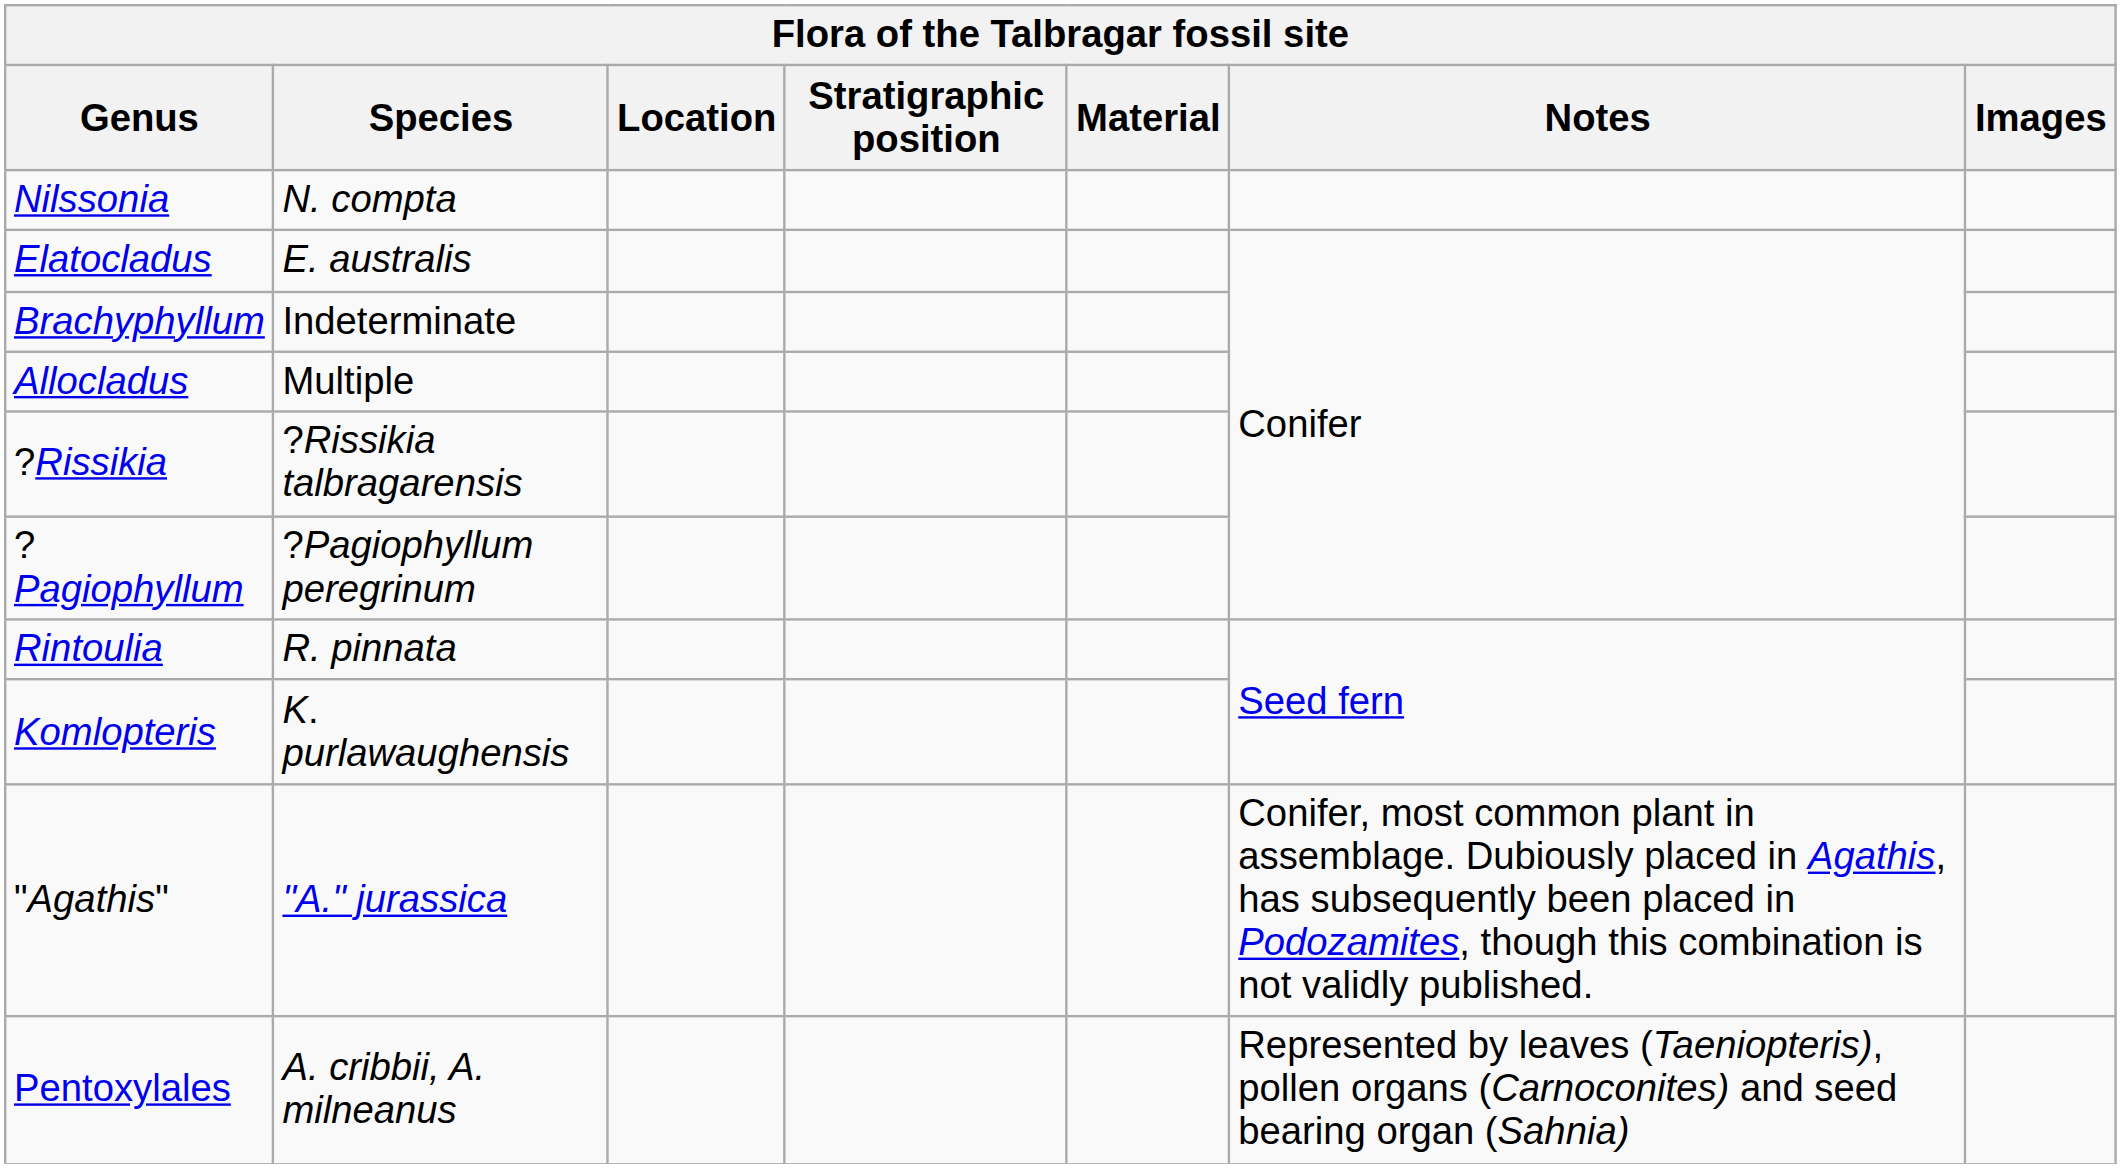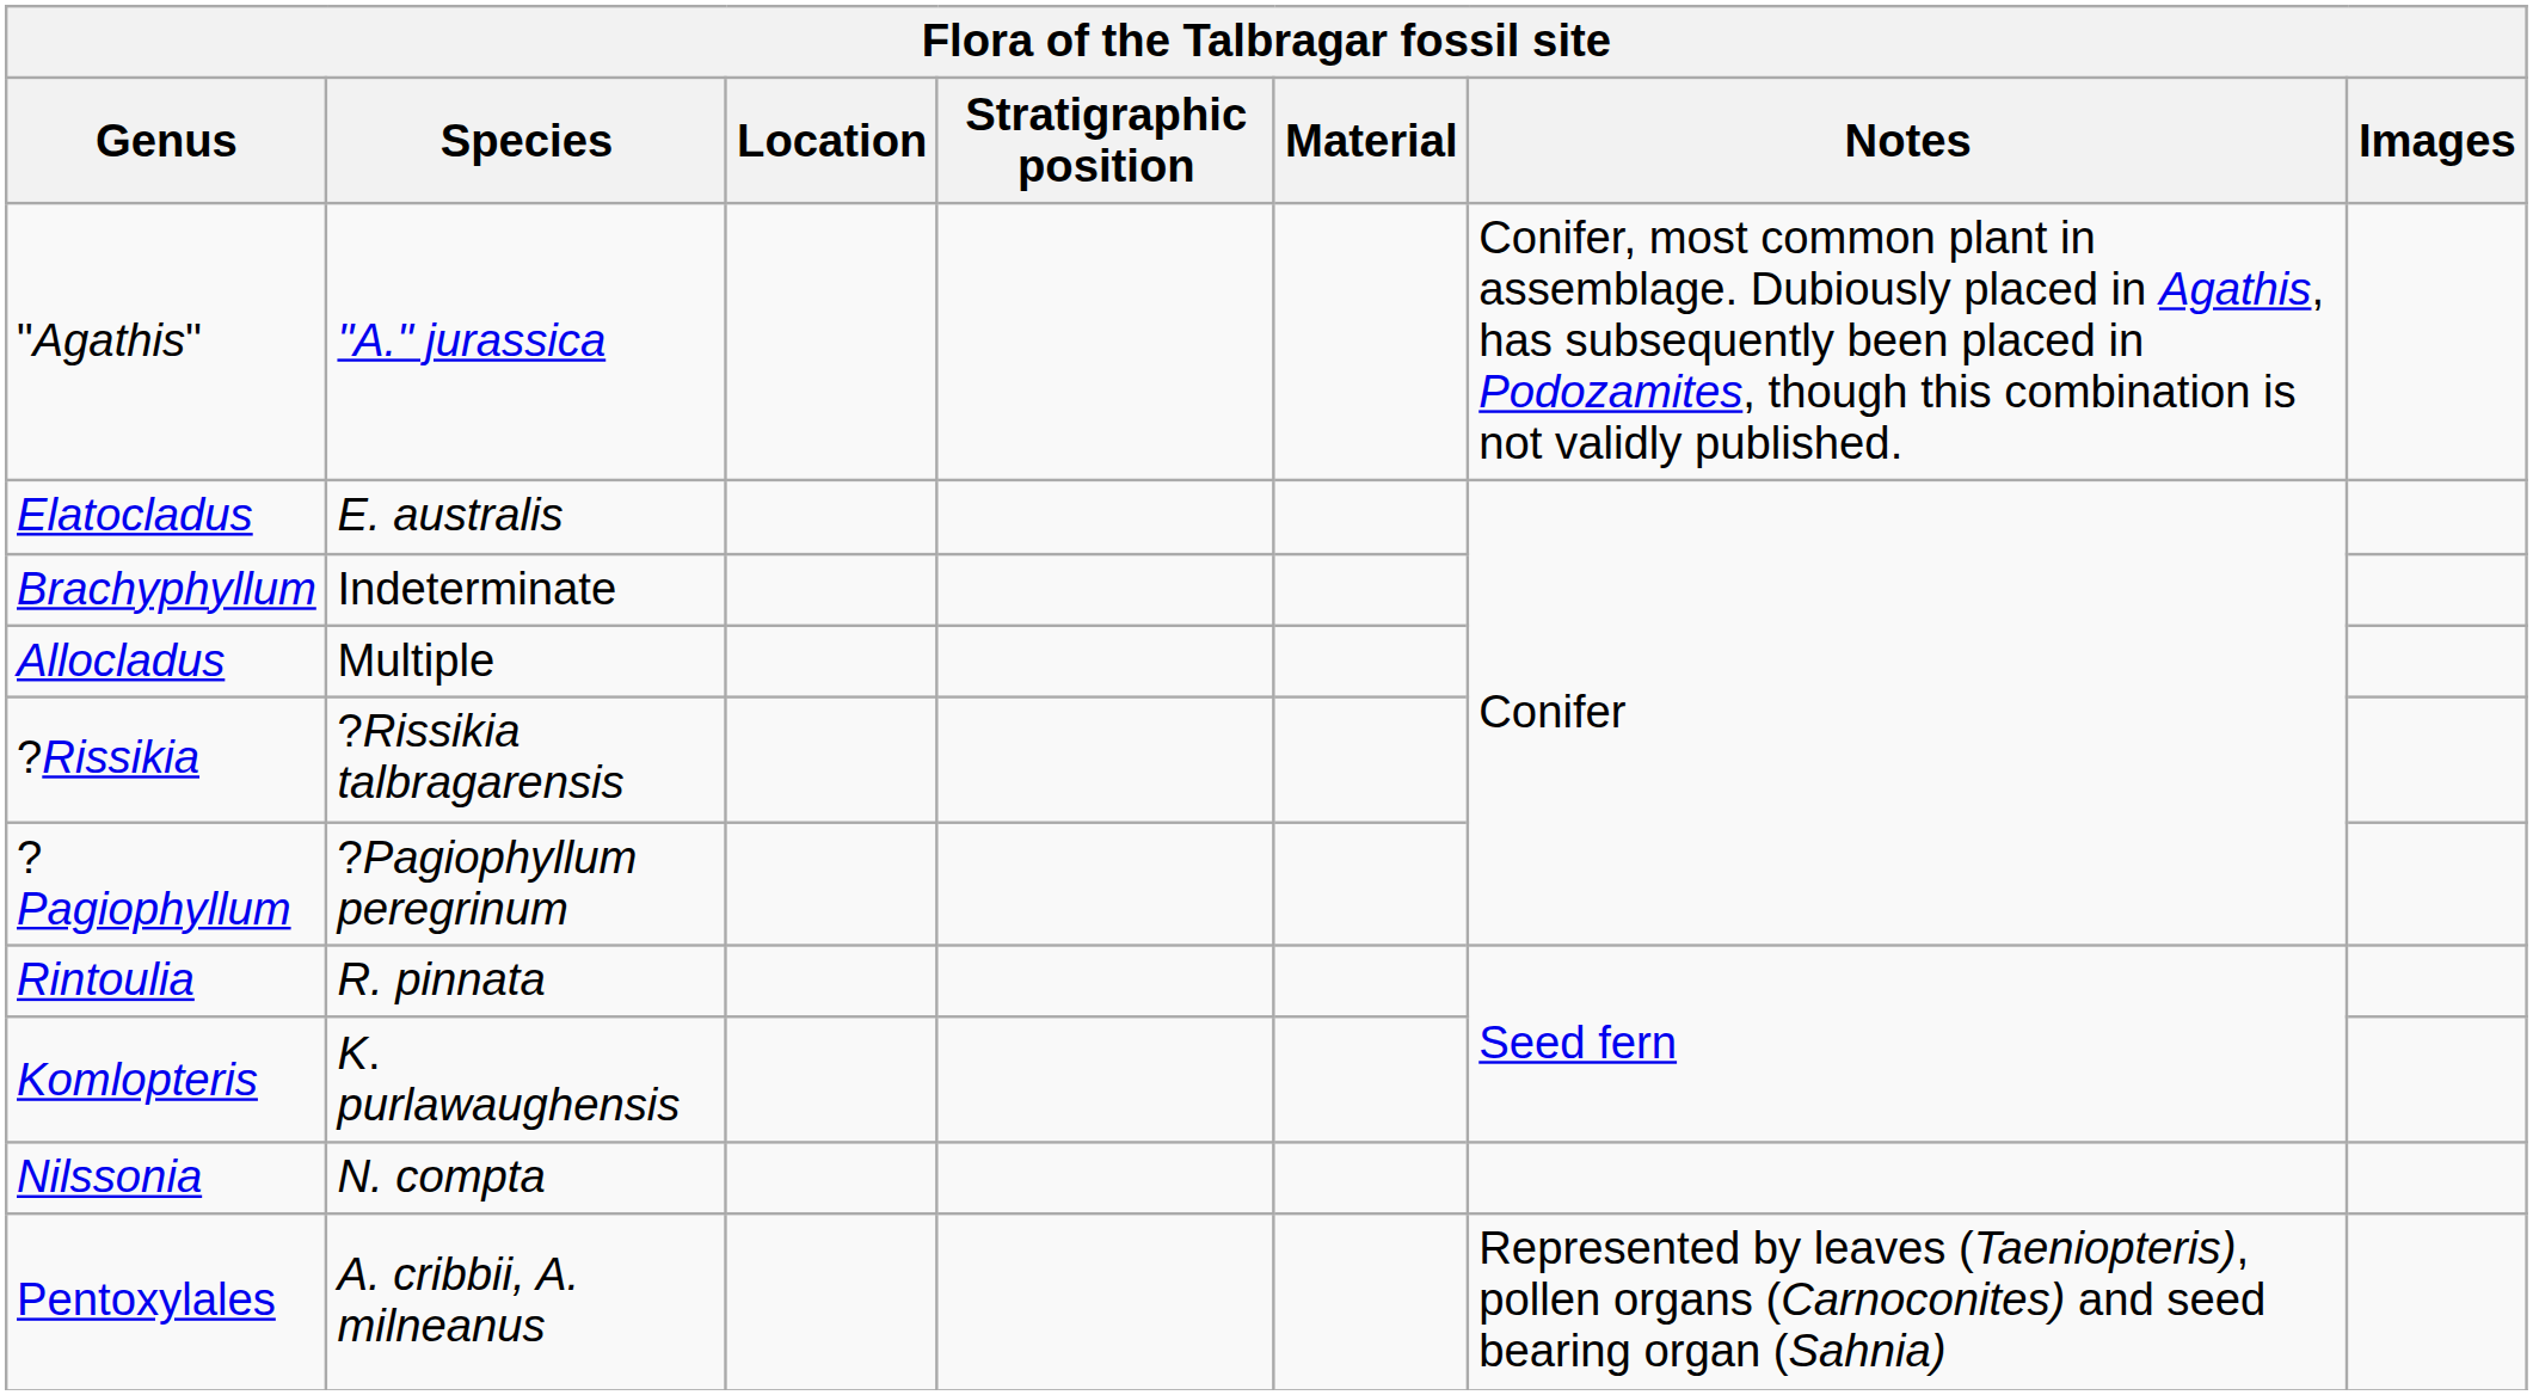rows swapped: "Agathis" <-> Nilssonia
